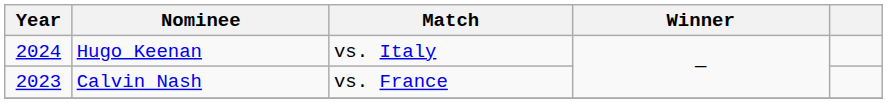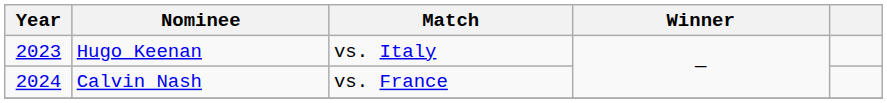Hugo Keenan | Year: 2024 -> 2023
Calvin Nash | Year: 2023 -> 2024
